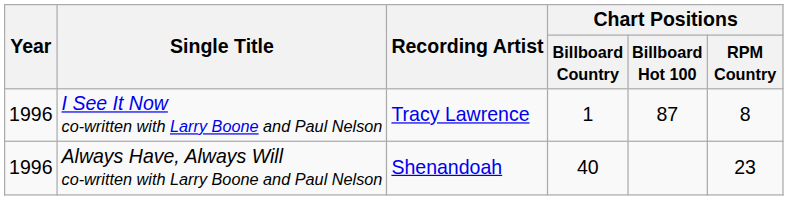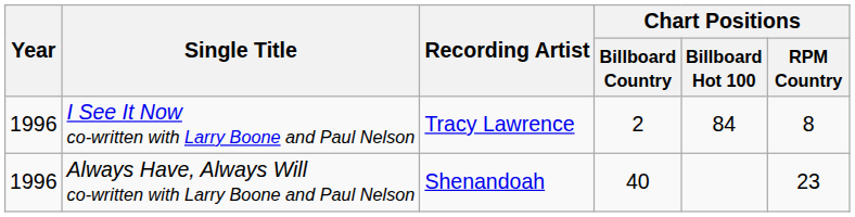I See It Now co-written with Larry Boone and Paul Nelson | Chart Positions / Billboard Country: 1 -> 2
I See It Now co-written with Larry Boone and Paul Nelson | Chart Positions / Billboard Hot 100: 87 -> 84
